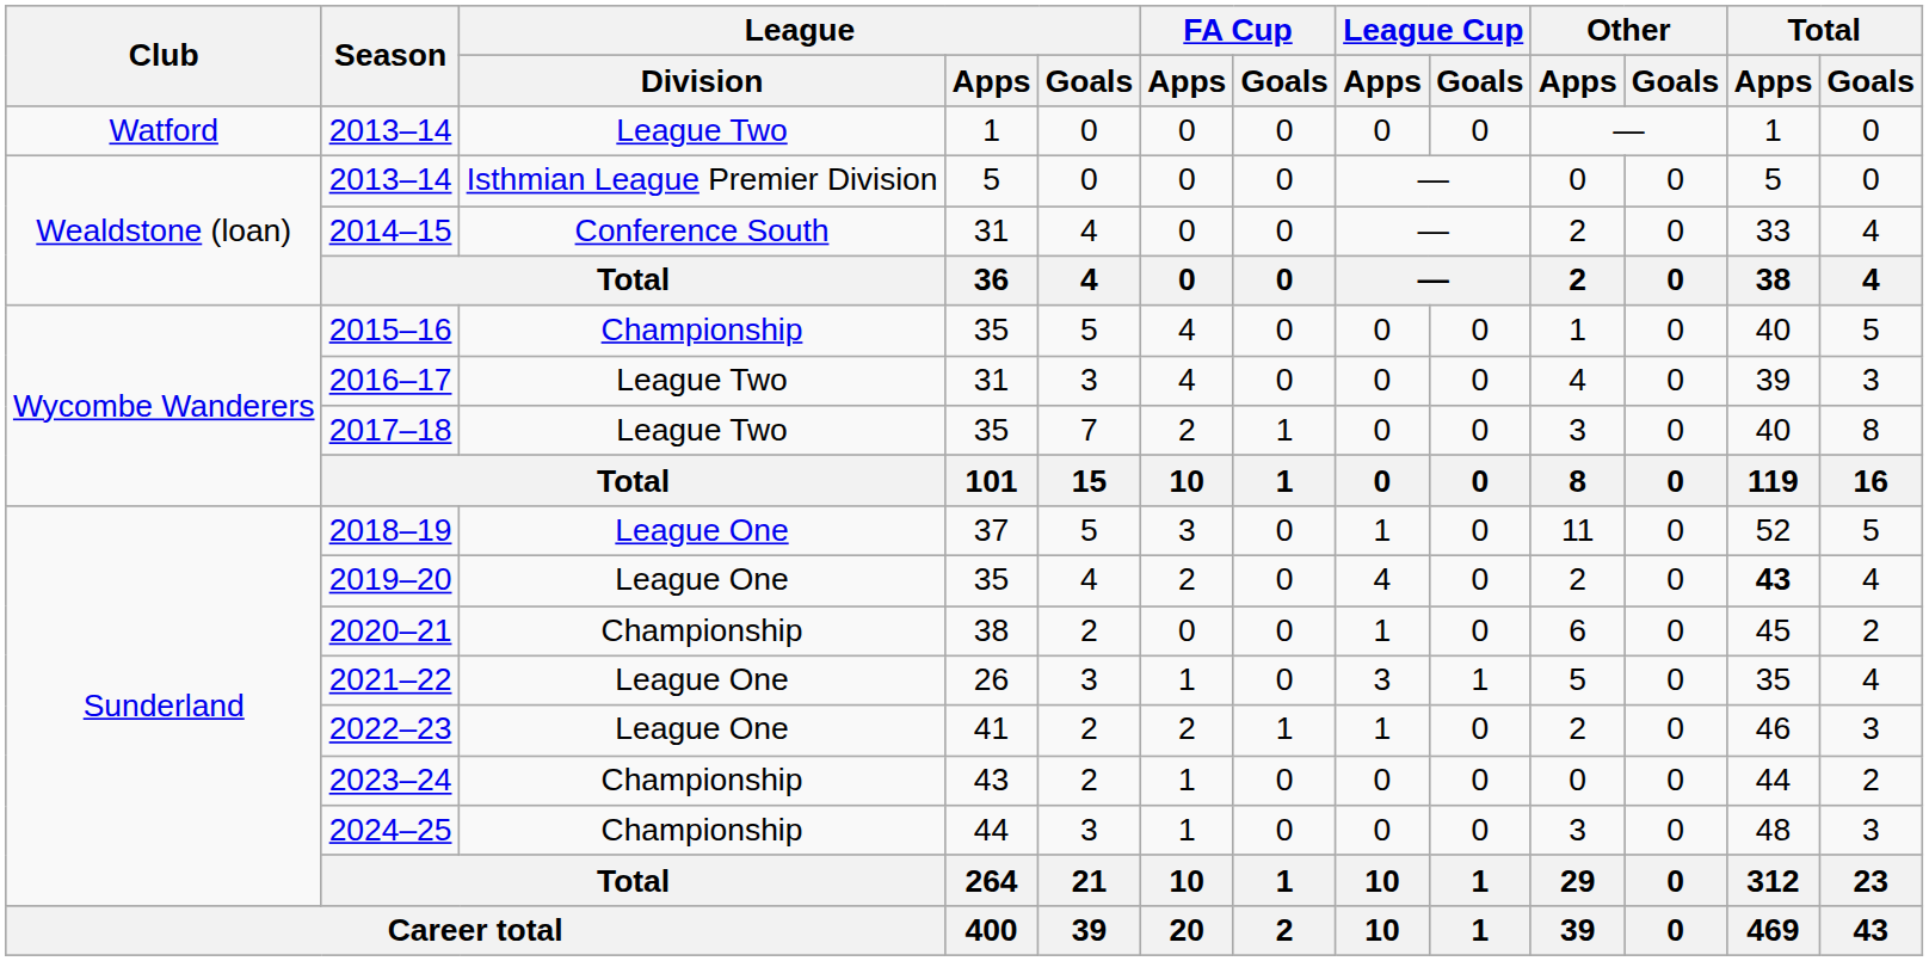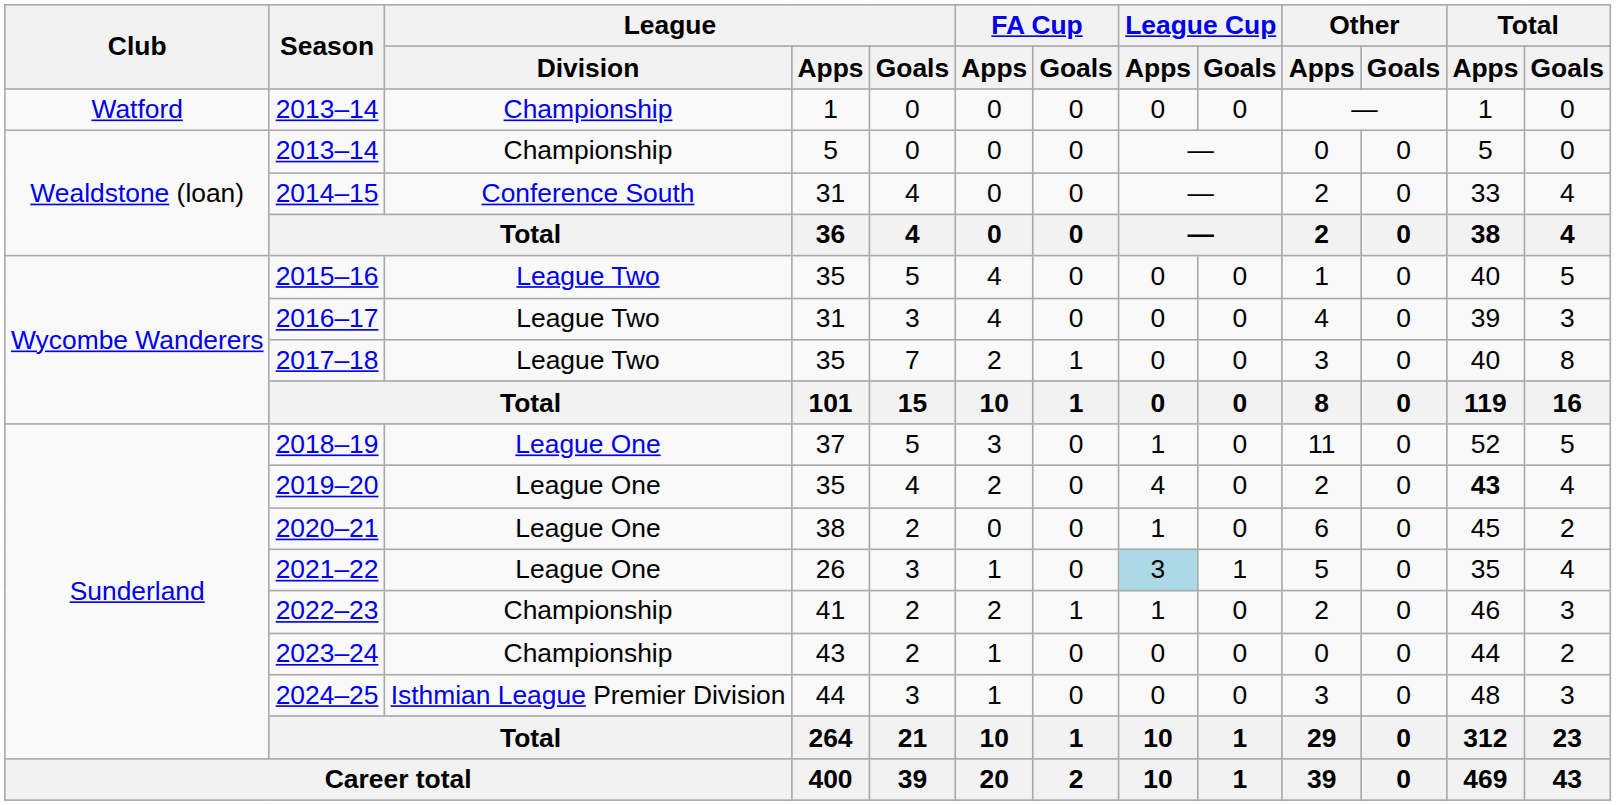2013–14 / 1 | League / Division: League Two -> Championship
2013–14 / 5 | League / Division: Isthmian League Premier Division -> Championship
2015–16 | League / Division: Championship -> League Two
2020–21 | League / Division: Championship -> League One
2021–22 | League Cup / Apps: no background -> lightblue background
2022–23 | League / Division: League One -> Championship
2024–25 | League / Division: Championship -> Isthmian League Premier Division
